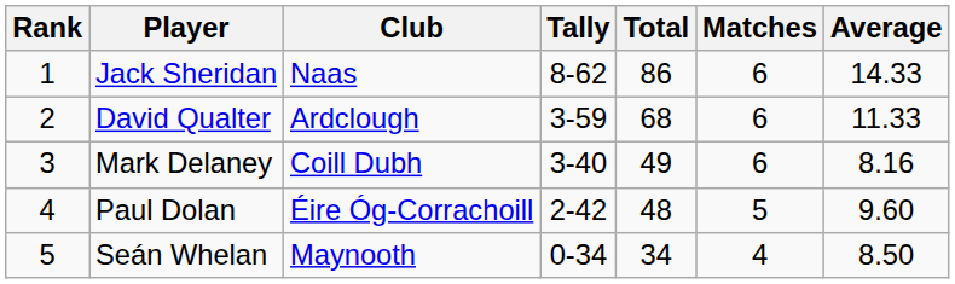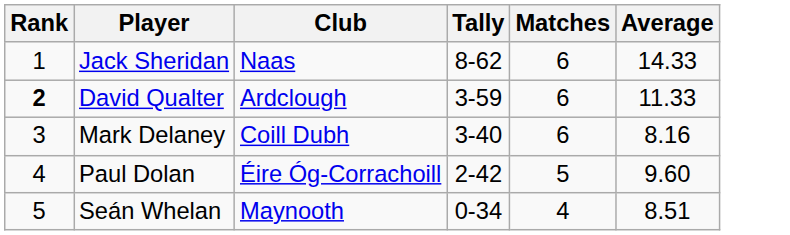- column: Total | 86 | 68 | 49 | 48 | 34
David Qualter | Rank: normal -> bold
Seán Whelan | Average: 8.50 -> 8.51
